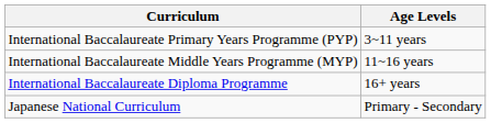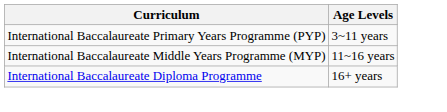- row: Japanese National Curriculum | Primary - Secondary
